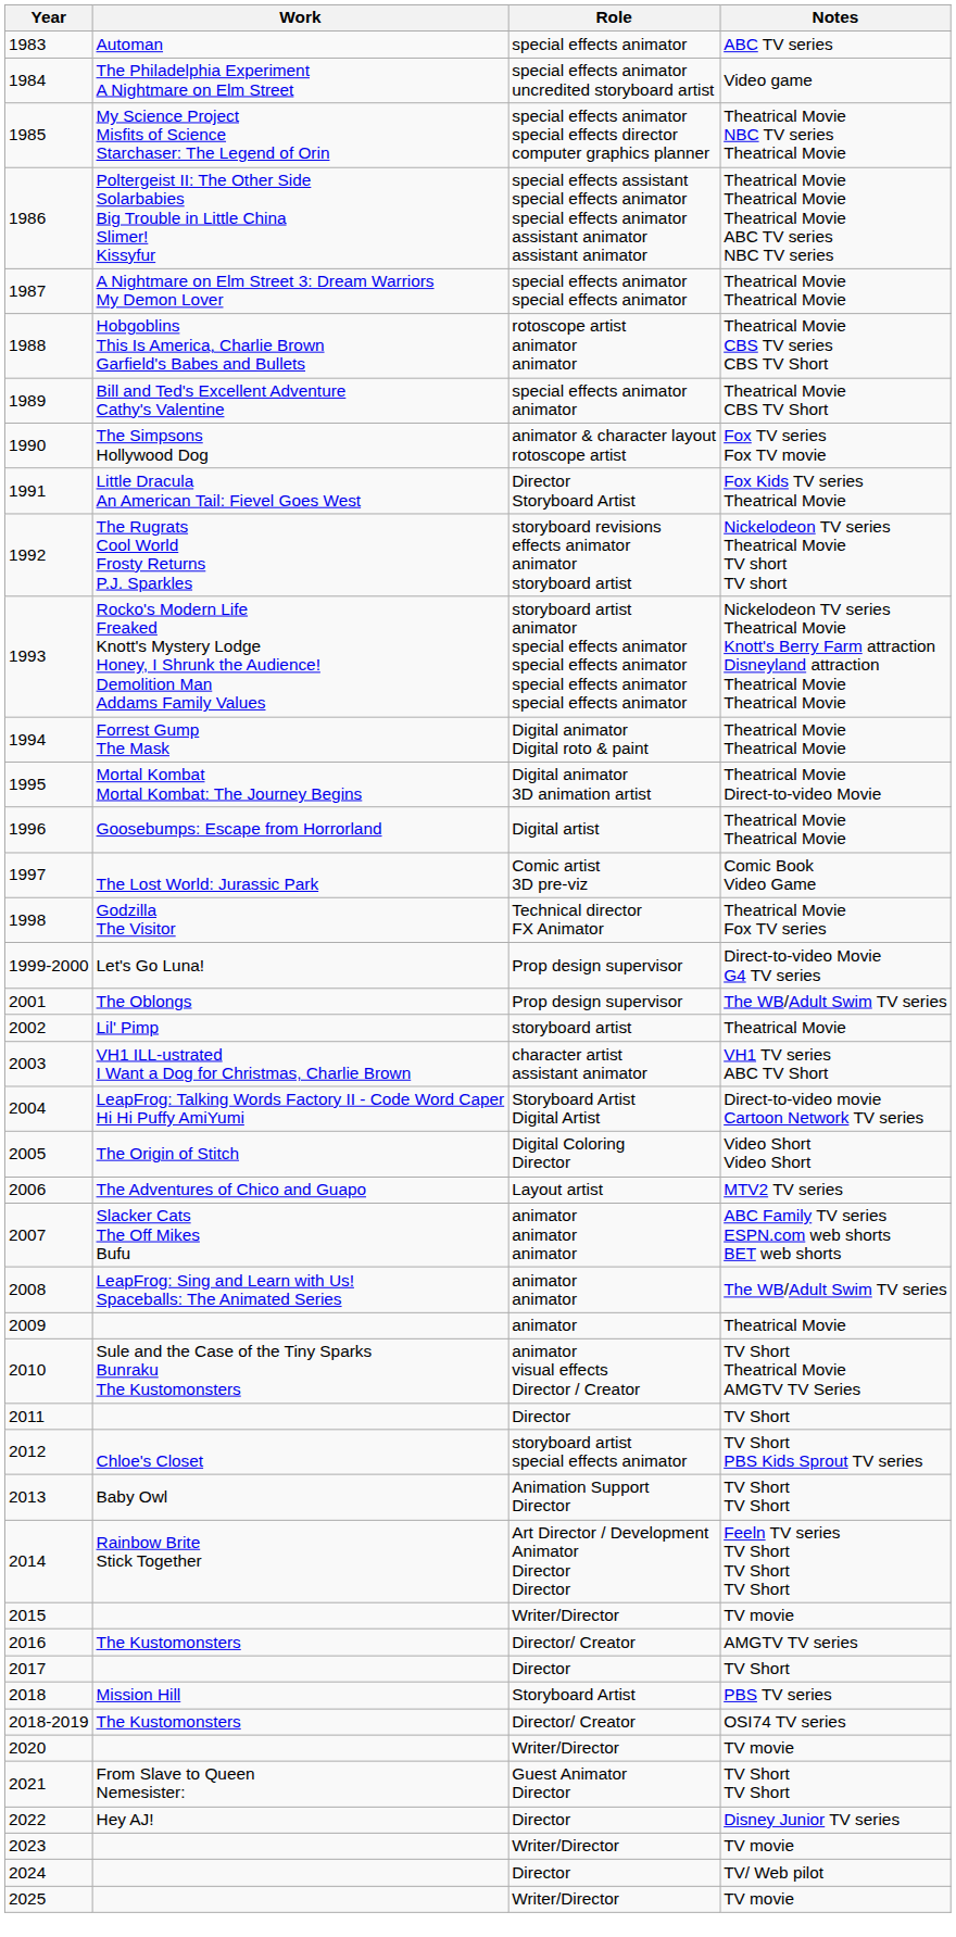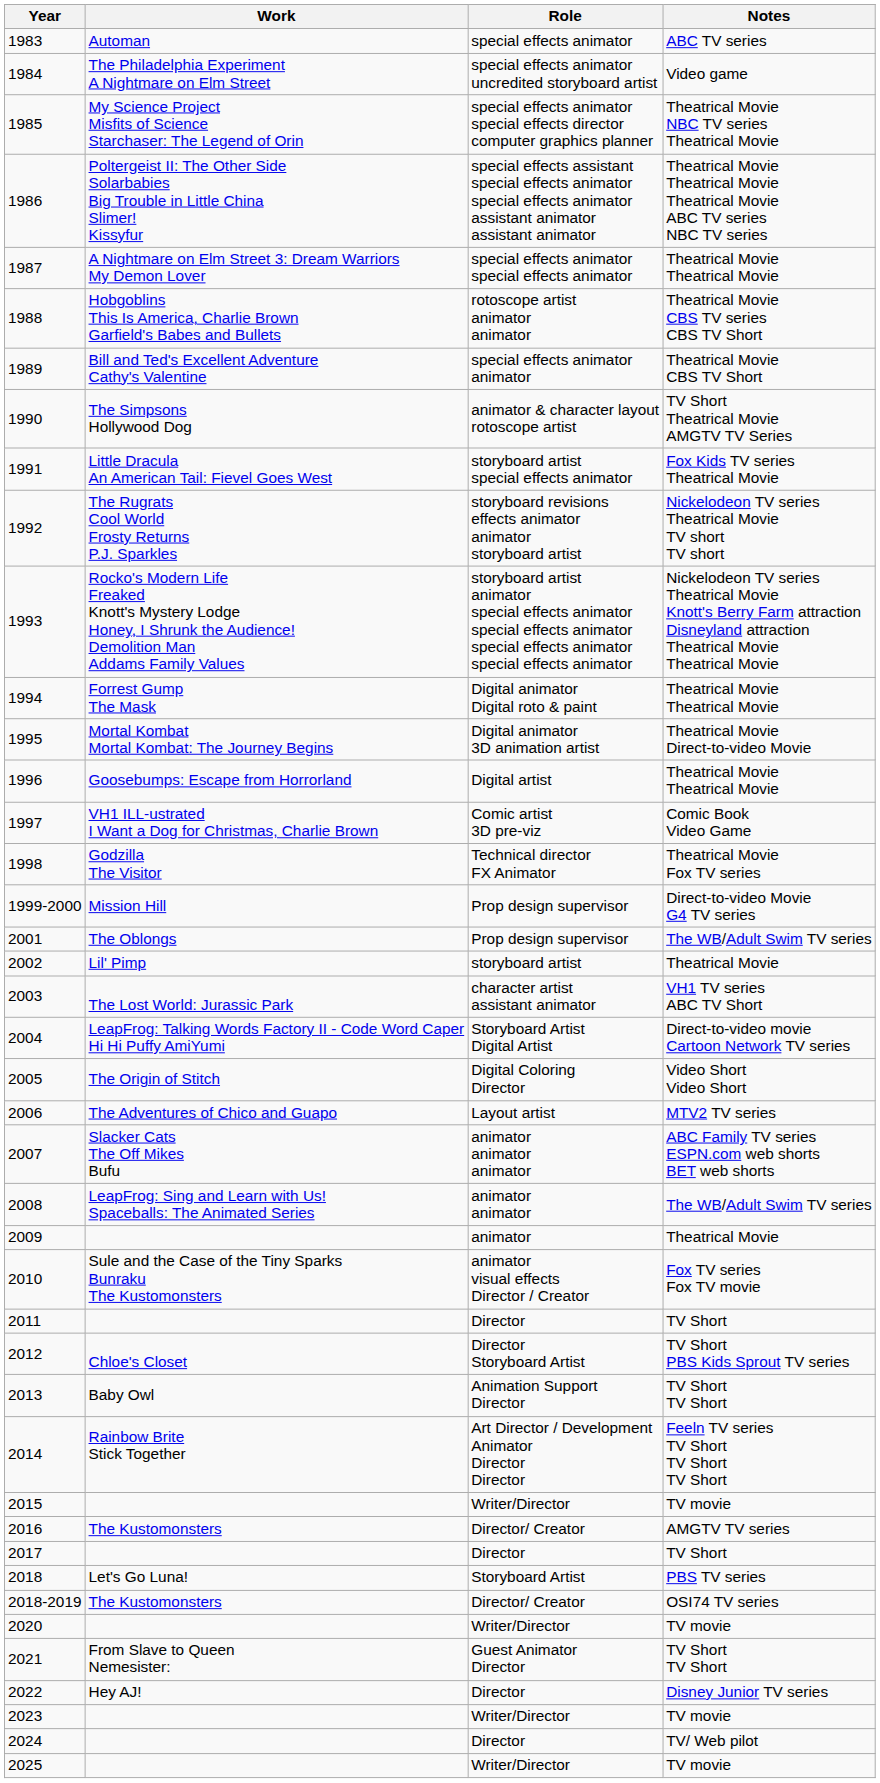1990 | Notes: Fox TV series Fox TV movie -> TV Short Theatrical Movie AMGTV TV Series
1991 | Role: Director Storyboard Artist -> storyboard artist special effects animator
1997 | Work: The Lost World: Jurassic Park -> VH1 ILL-ustrated I Want a Dog for Christmas, Charlie Brown
1999-2000 | Work: Let's Go Luna! -> Mission Hill
2003 | Work: VH1 ILL-ustrated I Want a Dog for Christmas, Charlie Brown -> The Lost World: Jurassic Park
2010 | Notes: TV Short Theatrical Movie AMGTV TV Series -> Fox TV series Fox TV movie
2012 | Role: storyboard artist special effects animator -> Director Storyboard Artist
2018 | Work: Mission Hill -> Let's Go Luna!
